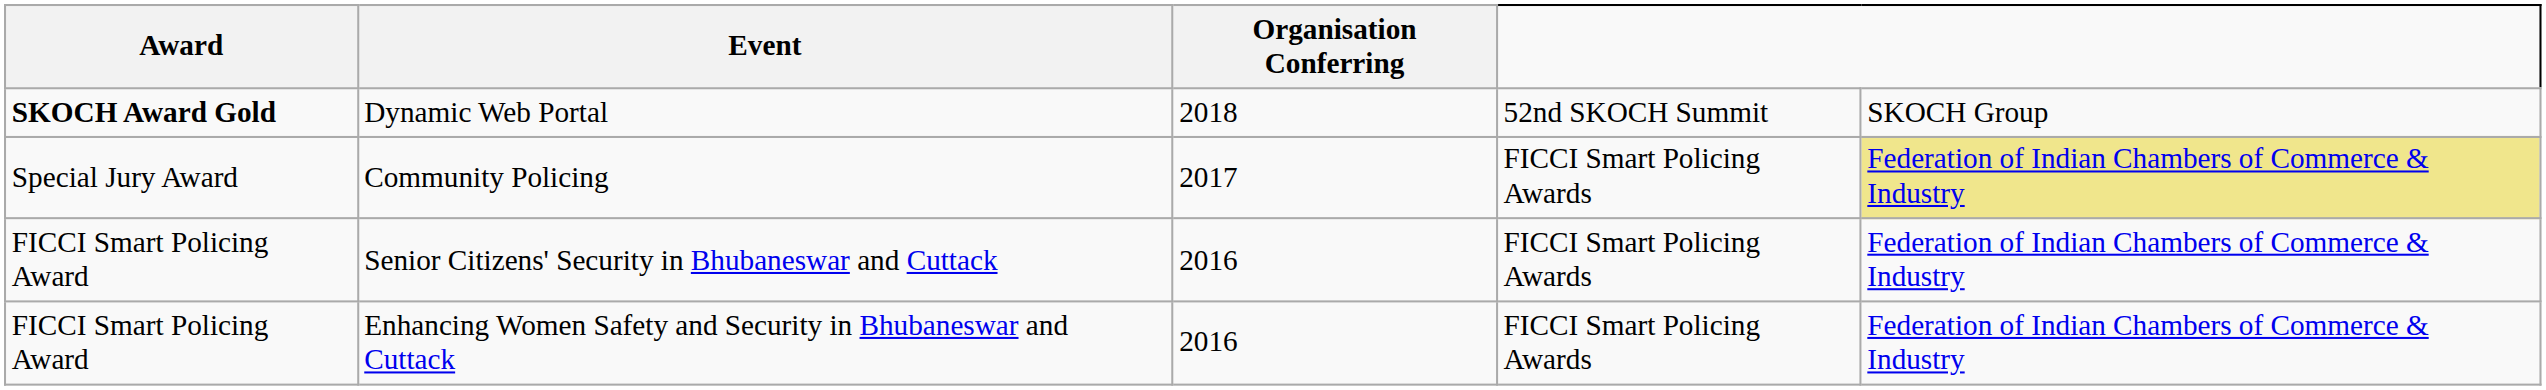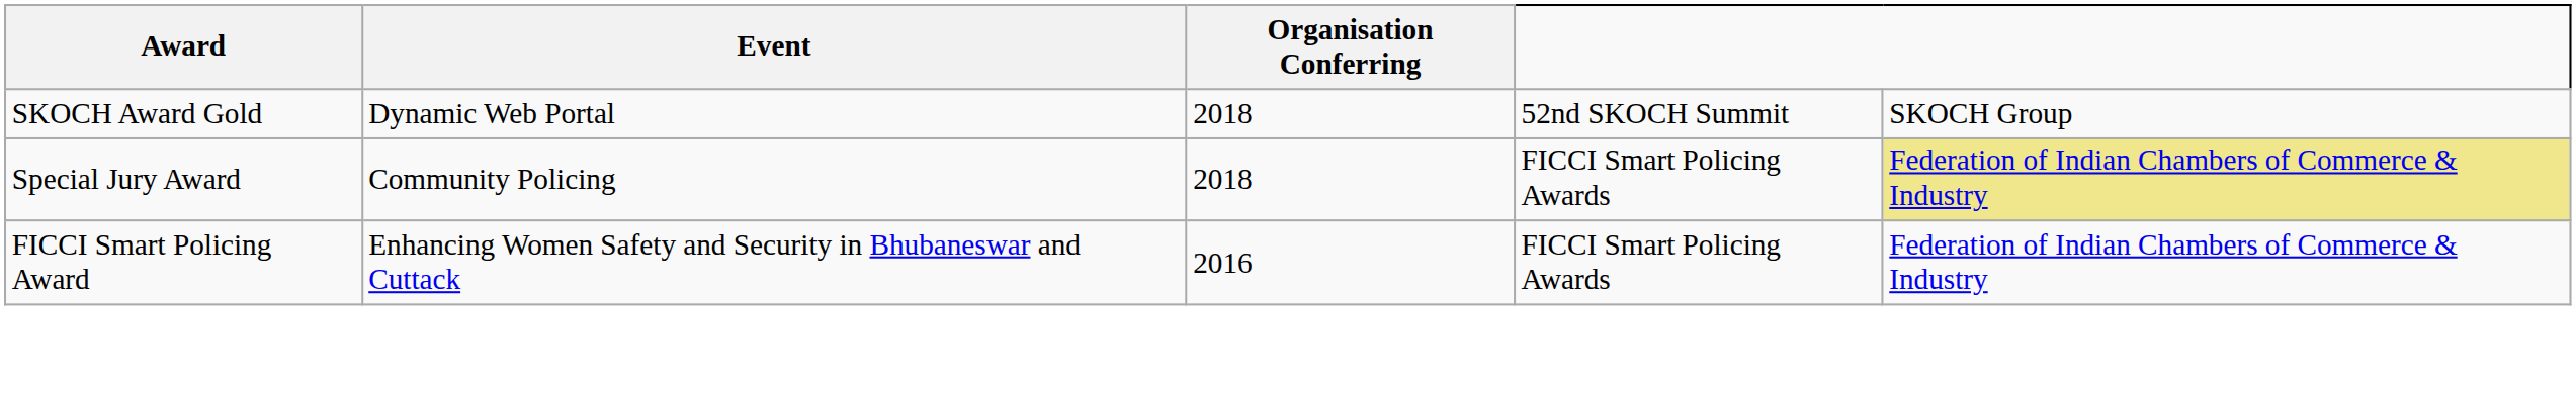Dynamic Web Portal | Award: bold -> normal
Community Policing | Organisation Conferring: 2017 -> 2018
- row: FICCI Smart Policing Award | Senior Citizens' Security in Bhubaneswar and Cuttack | 2016 | FICCI Smart Policing Awards | Federation of Indian Chambers of Commerce & Industry
